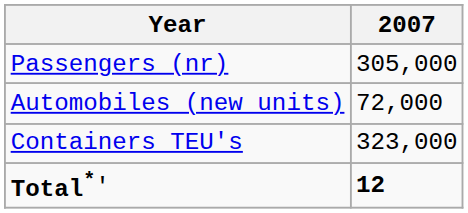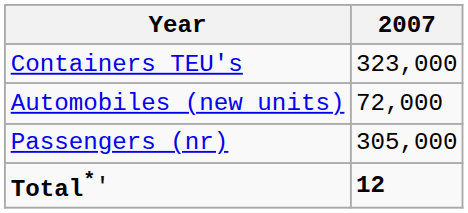rows swapped: Containers TEU's <-> Passengers (nr)
